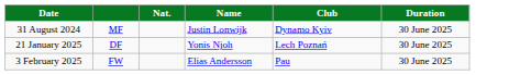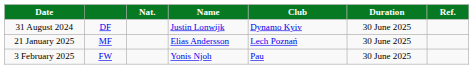+ column: Ref.
31 August 2024 | column 2: MF -> DF
21 January 2025 | column 2: DF -> MF
21 January 2025 | Name: Yonis Njoh -> Elias Andersson
3 February 2025 | Name: Elias Andersson -> Yonis Njoh
